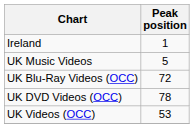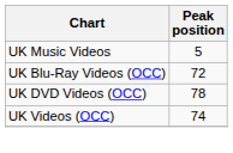- row: Ireland | 1
UK Videos (OCC) | Peak position: 53 -> 74
